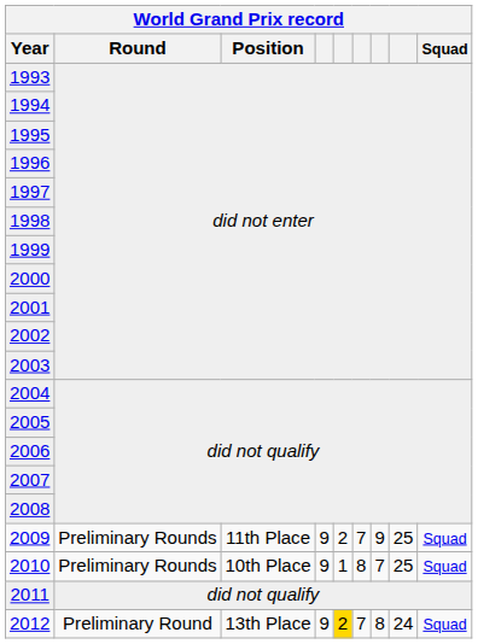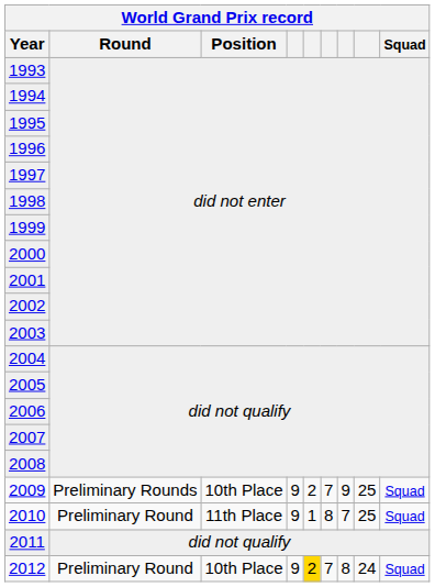2009 | Position: 11th Place -> 10th Place
2010 | Round: Preliminary Rounds -> Preliminary Round
2010 | Position: 10th Place -> 11th Place
2012 | Position: 13th Place -> 10th Place
